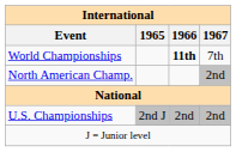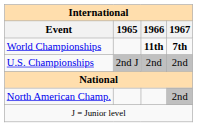World Championships | 1967: normal -> bold
rows swapped: North American Champ. <-> U.S. Championships
